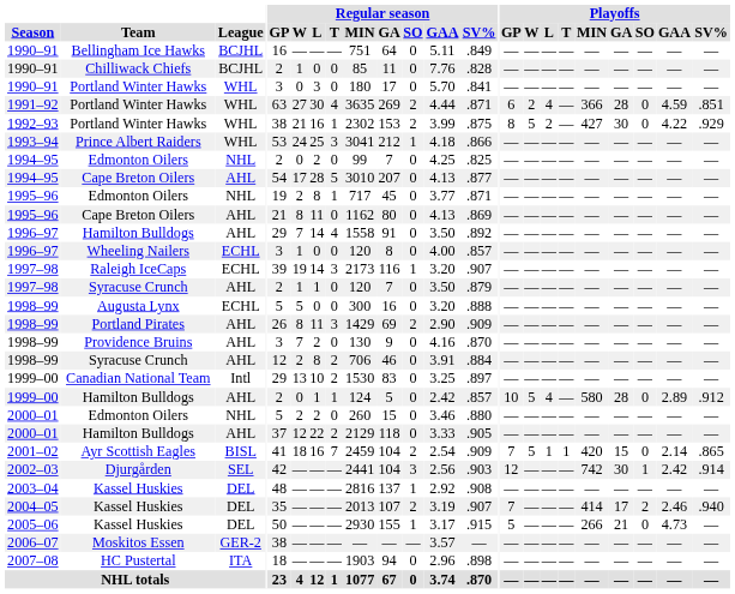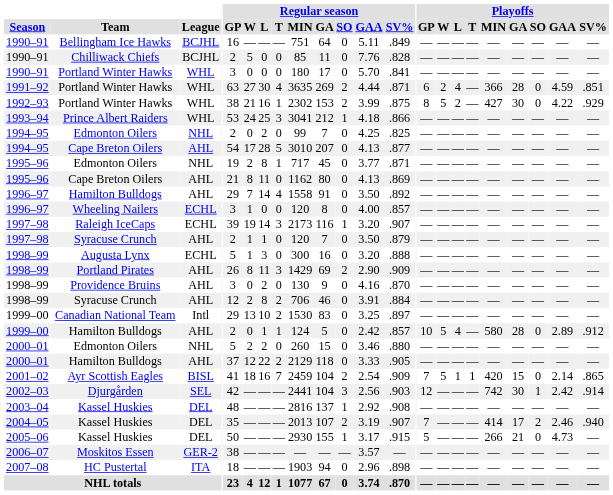Chilliwack Chiefs | Regular season / W: 1 -> 5
1990–91 / Portland Winter Hawks | Regular season / L: 3 -> 0
Augusta Lynx | Regular season / W: 5 -> 1
Augusta Lynx | Regular season / L: 0 -> 3
Providence Bruins | Regular season / W: 7 -> 0
